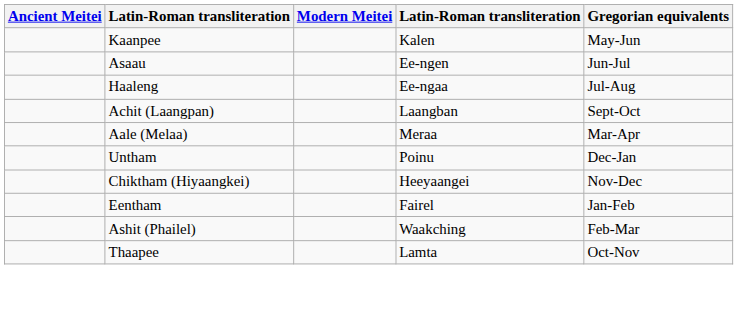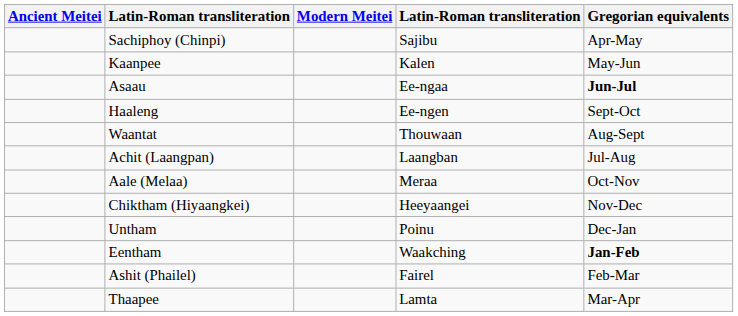+ row: Sachiphoy (Chinpi) | Sajibu | Apr-May
Asaau | column 4: Ee-ngen -> Ee-ngaa
Asaau | Gregorian equivalents: normal -> bold
Haaleng | column 4: Ee-ngaa -> Ee-ngen
Haaleng | Gregorian equivalents: Jul-Aug -> Sept-Oct
+ row: Waantat | Thouwaan | Aug-Sept
Achit (Laangpan) | Gregorian equivalents: Sept-Oct -> Jul-Aug
Aale (Melaa) | Gregorian equivalents: Mar-Apr -> Oct-Nov
rows swapped: Chiktham (Hiyaangkei) <-> Untham
Eentham | column 4: Fairel -> Waakching
Eentham | Gregorian equivalents: normal -> bold
Ashit (Phailel) | column 4: Waakching -> Fairel
Thaapee | Gregorian equivalents: Oct-Nov -> Mar-Apr
